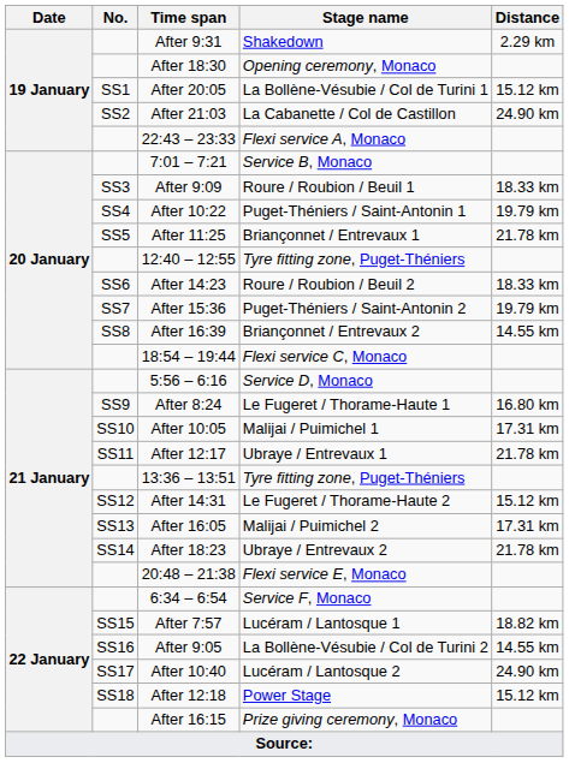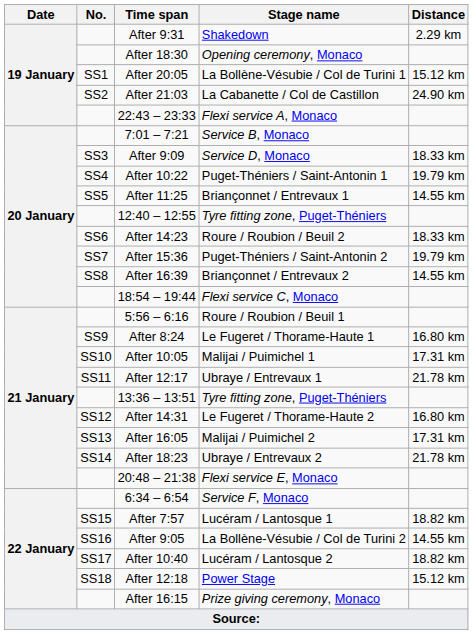After 9:09 | Stage name: Roure / Roubion / Beuil 1 -> Service D, Monaco
After 11:25 | Distance: 21.78 km -> 14.55 km
5:56 – 6:16 | Stage name: Service D, Monaco -> Roure / Roubion / Beuil 1
After 14:31 | Distance: 15.12 km -> 16.80 km
After 10:40 | Distance: 24.90 km -> 18.82 km
